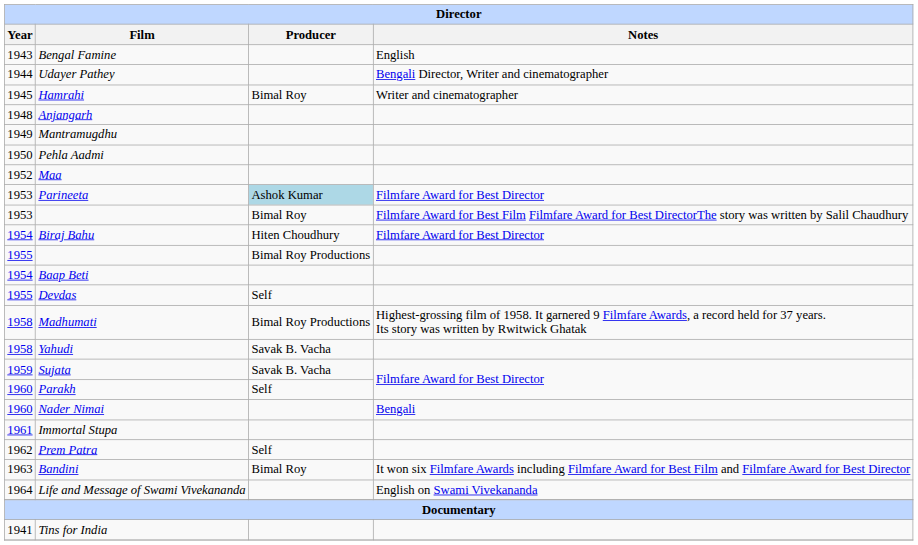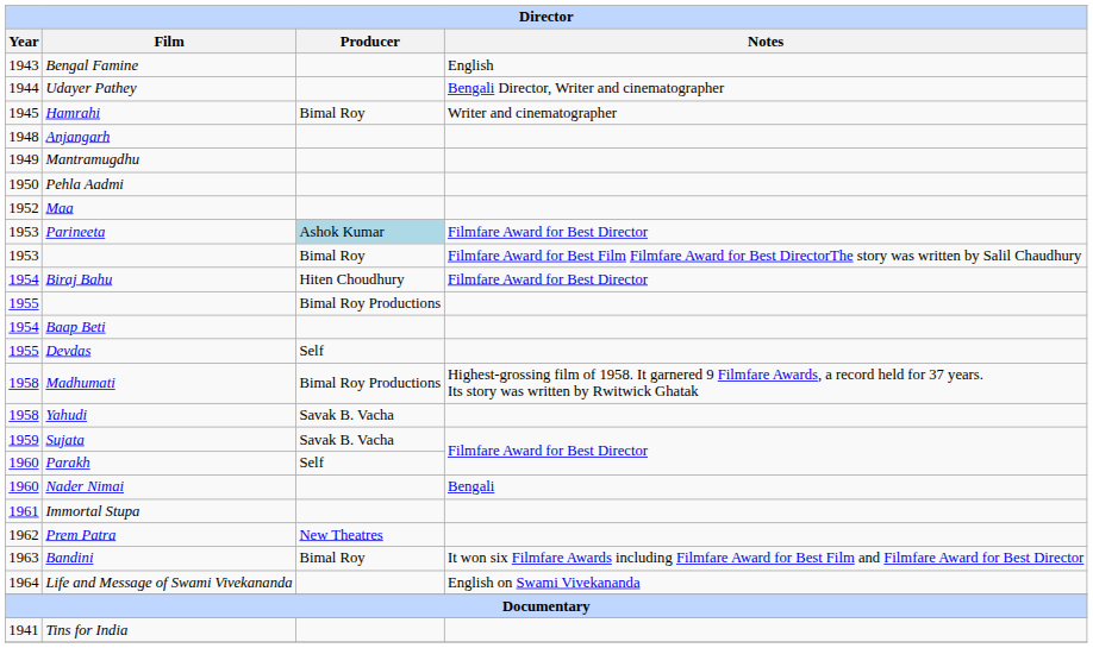Prem Patra | Producer: Self -> New Theatres
